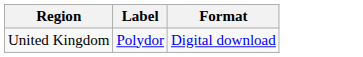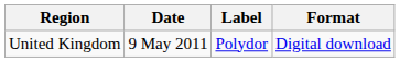+ column: Date | 9 May 2011
